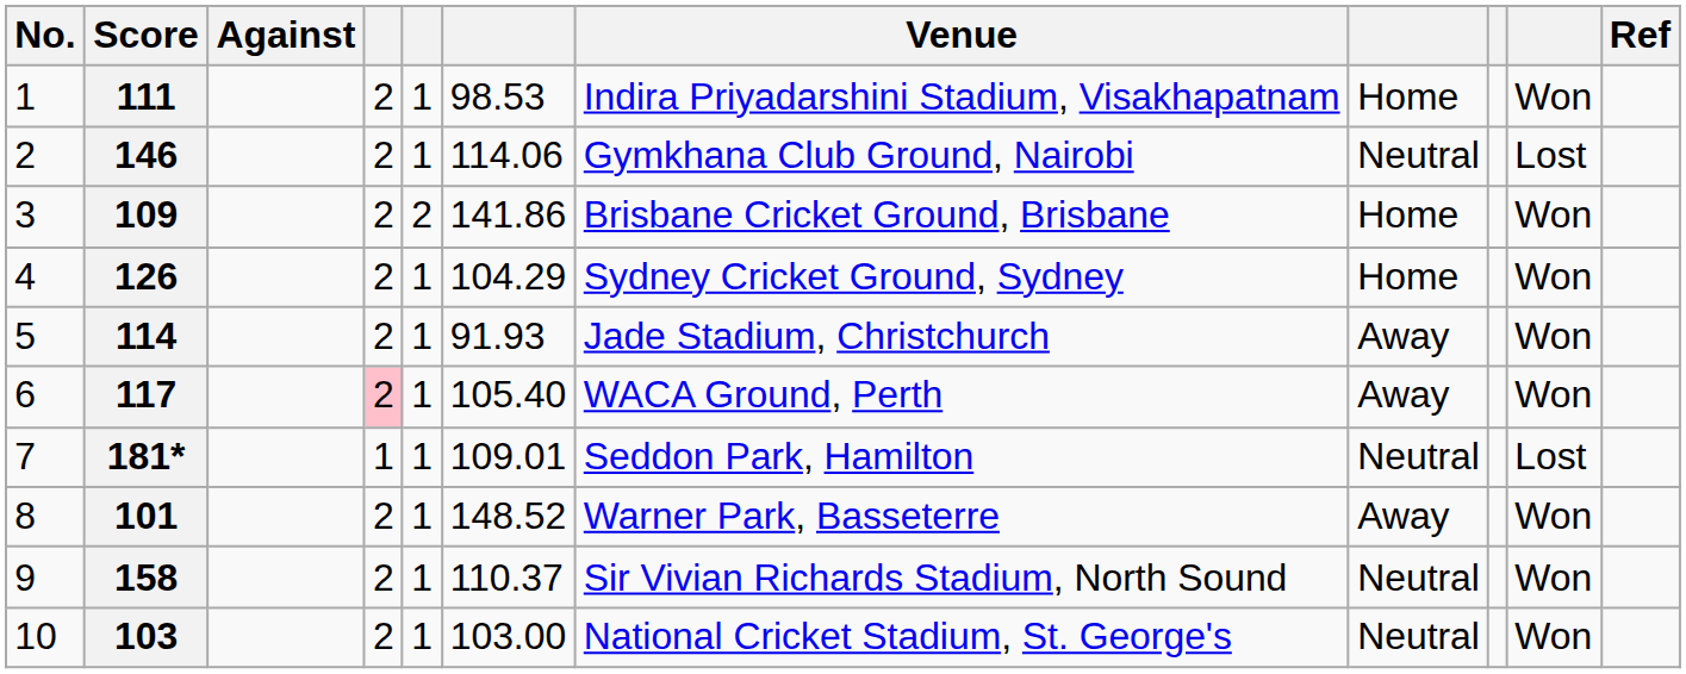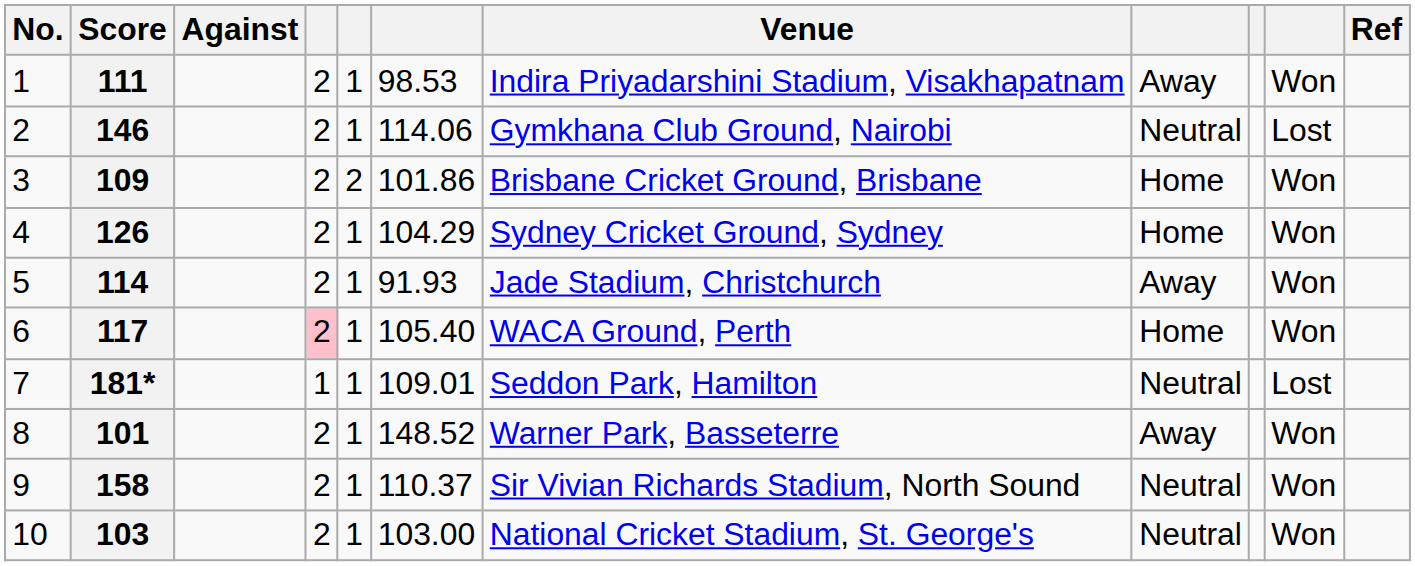111 | column 8: Home -> Away
109 | column 6: 141.86 -> 101.86
117 | column 8: Away -> Home
